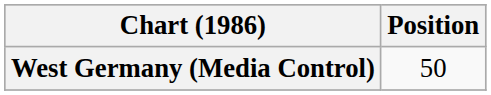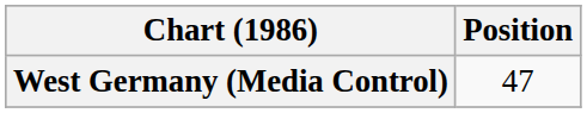West Germany (Media Control) | Position: 50 -> 47
